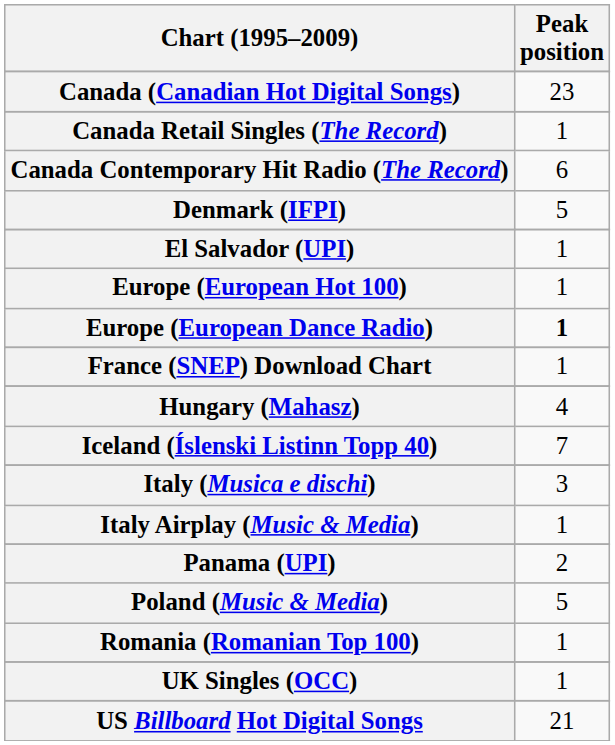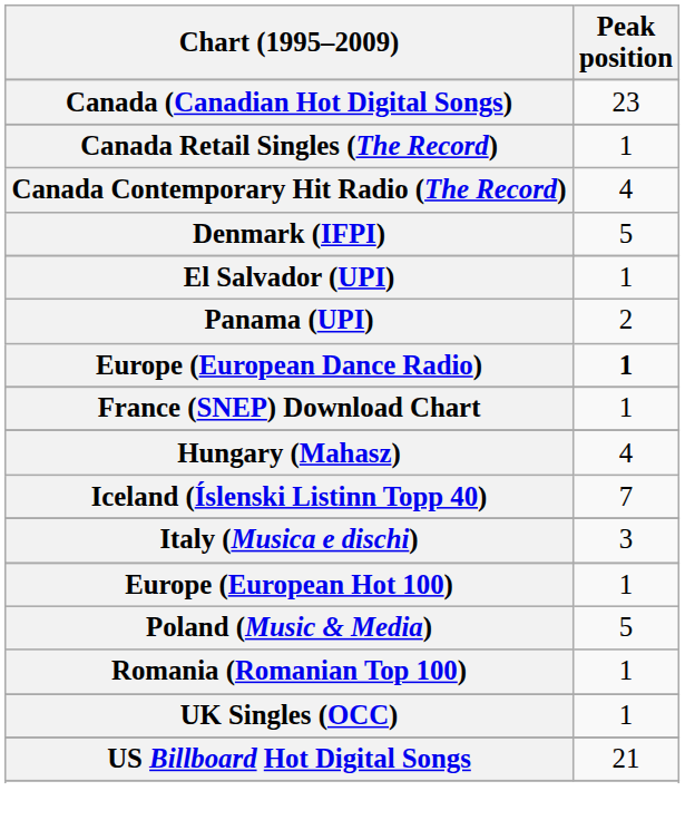Canada Contemporary Hit Radio (The Record) | Peak position: 6 -> 4
rows swapped: Europe (European Hot 100) <-> Panama (UPI)
- row: Italy Airplay (Music & Media) | 1
